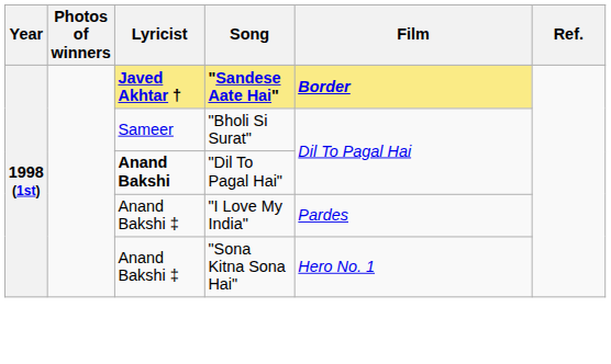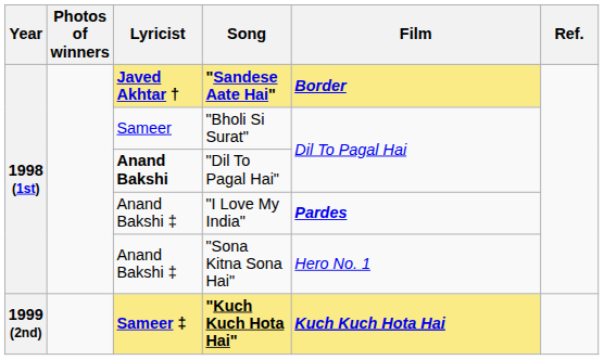"I Love My India" | Film: normal -> bold
+ row: 1999 (2nd) | Sameer ‡ | "Kuch Kuch Hota Hai" | Kuch Kuch Hota Hai
